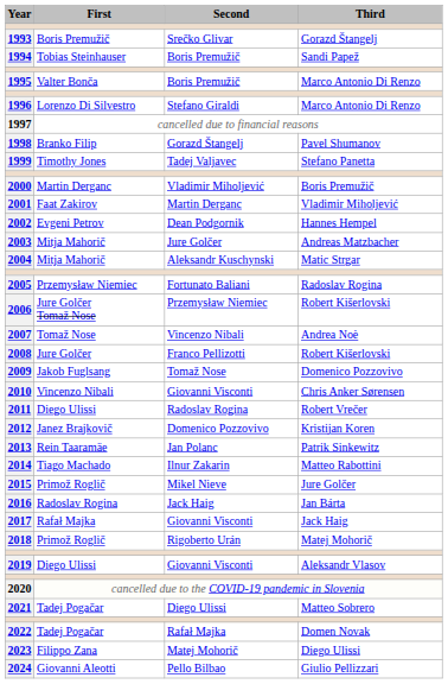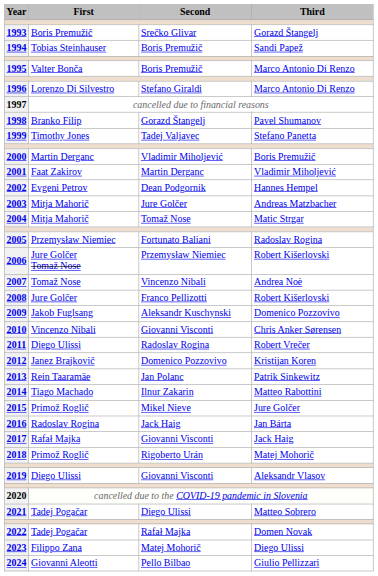2004 | Second: Aleksandr Kuschynski -> Tomaž Nose
2009 | Second: Tomaž Nose -> Aleksandr Kuschynski
